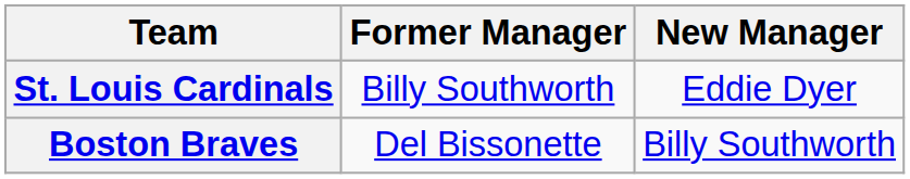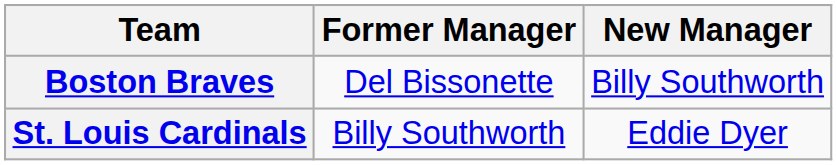rows swapped: Boston Braves <-> St. Louis Cardinals
